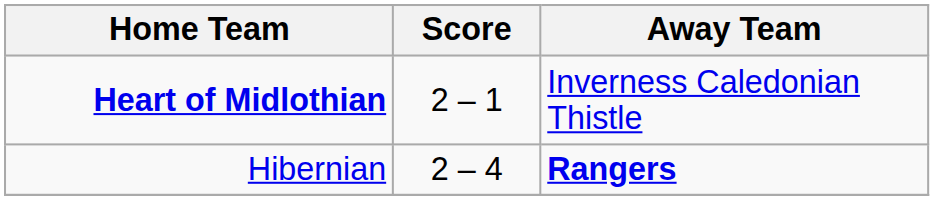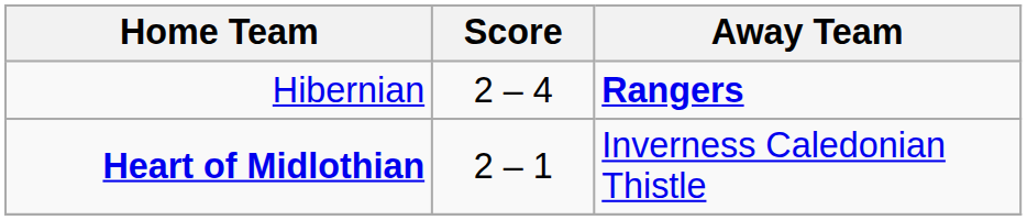rows swapped: Hibernian <-> Heart of Midlothian
